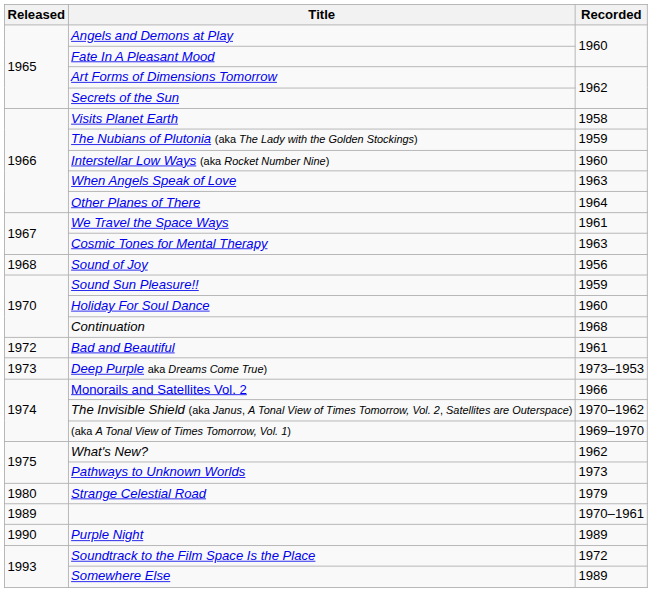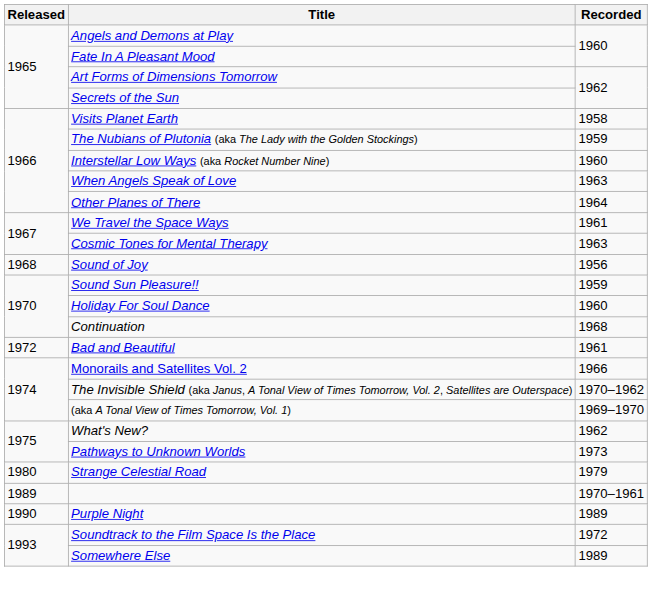- row: 1973 | Deep Purple aka Dreams Come True) | 1973–1953
